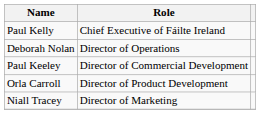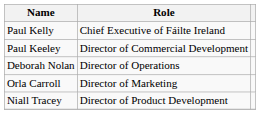rows swapped: Paul Keeley <-> Deborah Nolan
Orla Carroll | Role: Director of Product Development -> Director of Marketing
Niall Tracey | Role: Director of Marketing -> Director of Product Development
